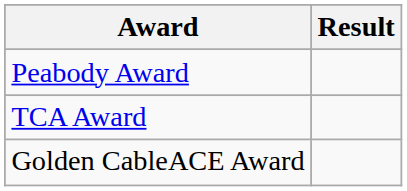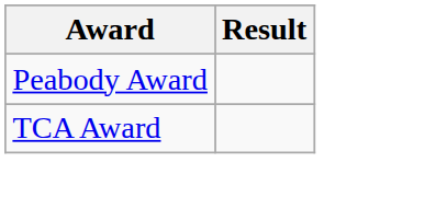- row: Golden CableACE Award
